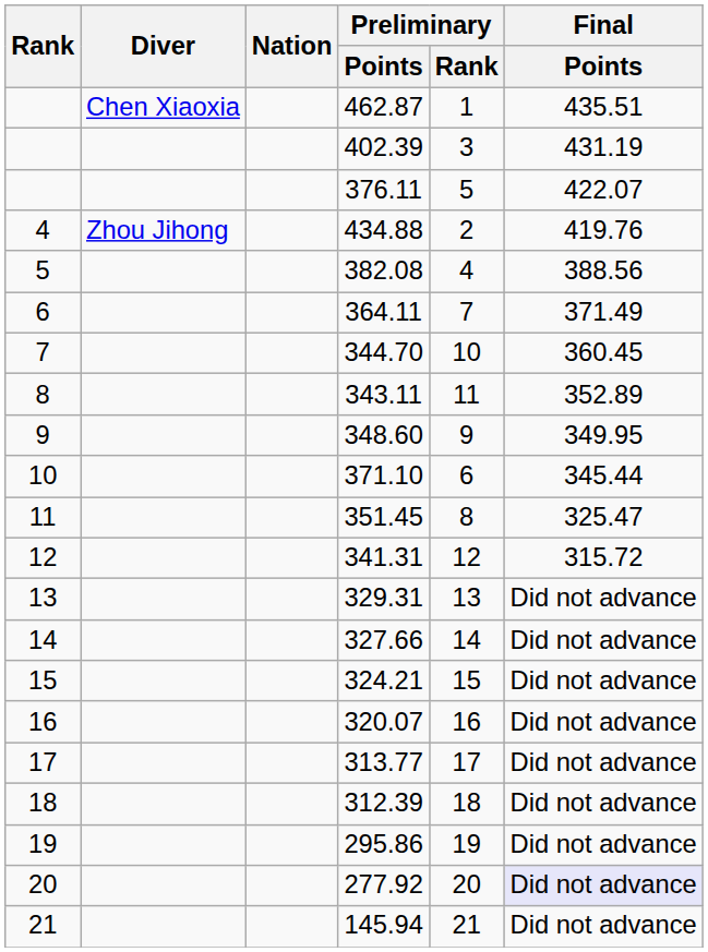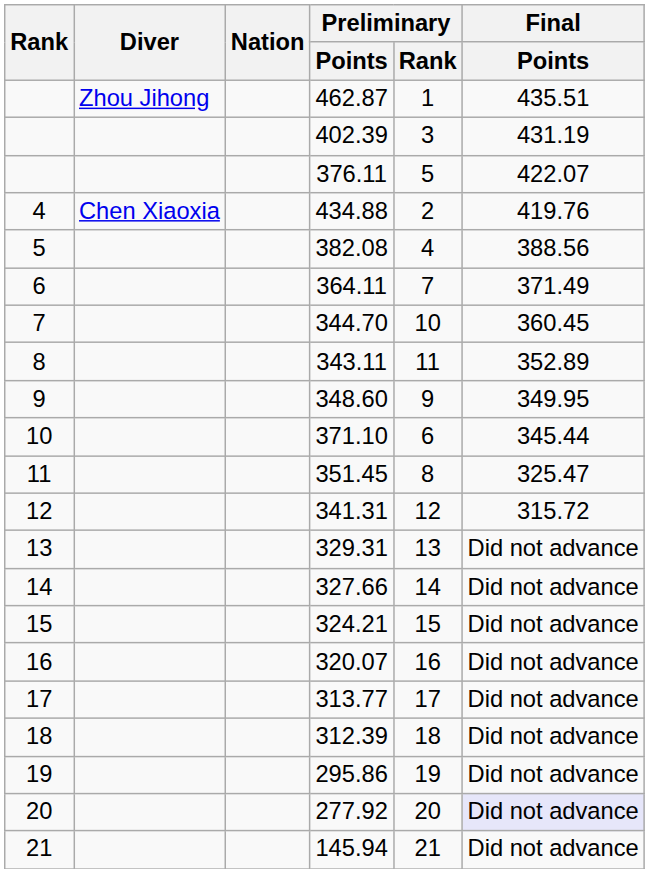462.87 | Diver: Chen Xiaoxia -> Zhou Jihong
434.88 | Diver: Zhou Jihong -> Chen Xiaoxia
